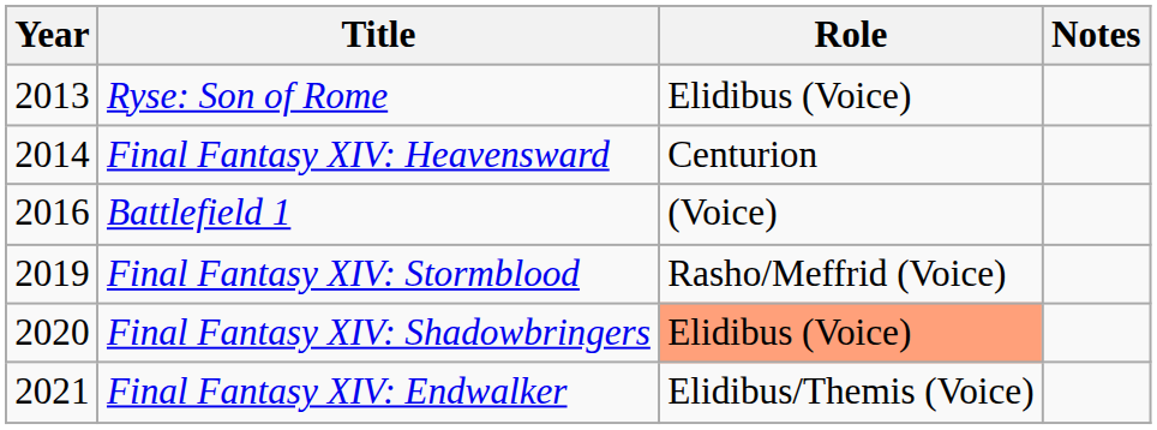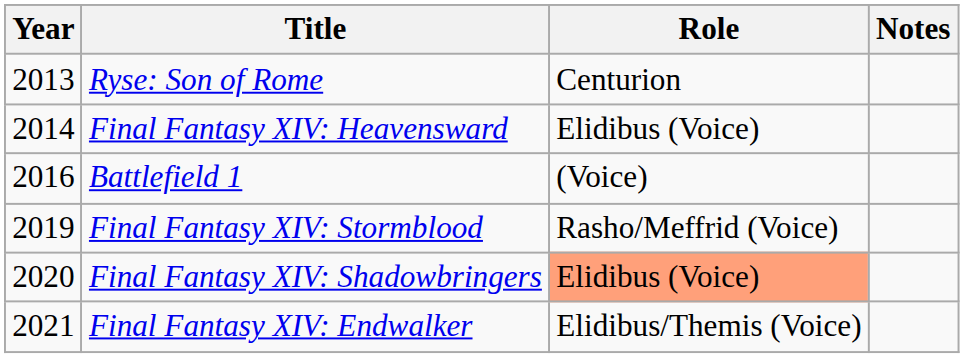Ryse: Son of Rome | Role: Elidibus (Voice) -> Centurion
Final Fantasy XIV: Heavensward | Role: Centurion -> Elidibus (Voice)
